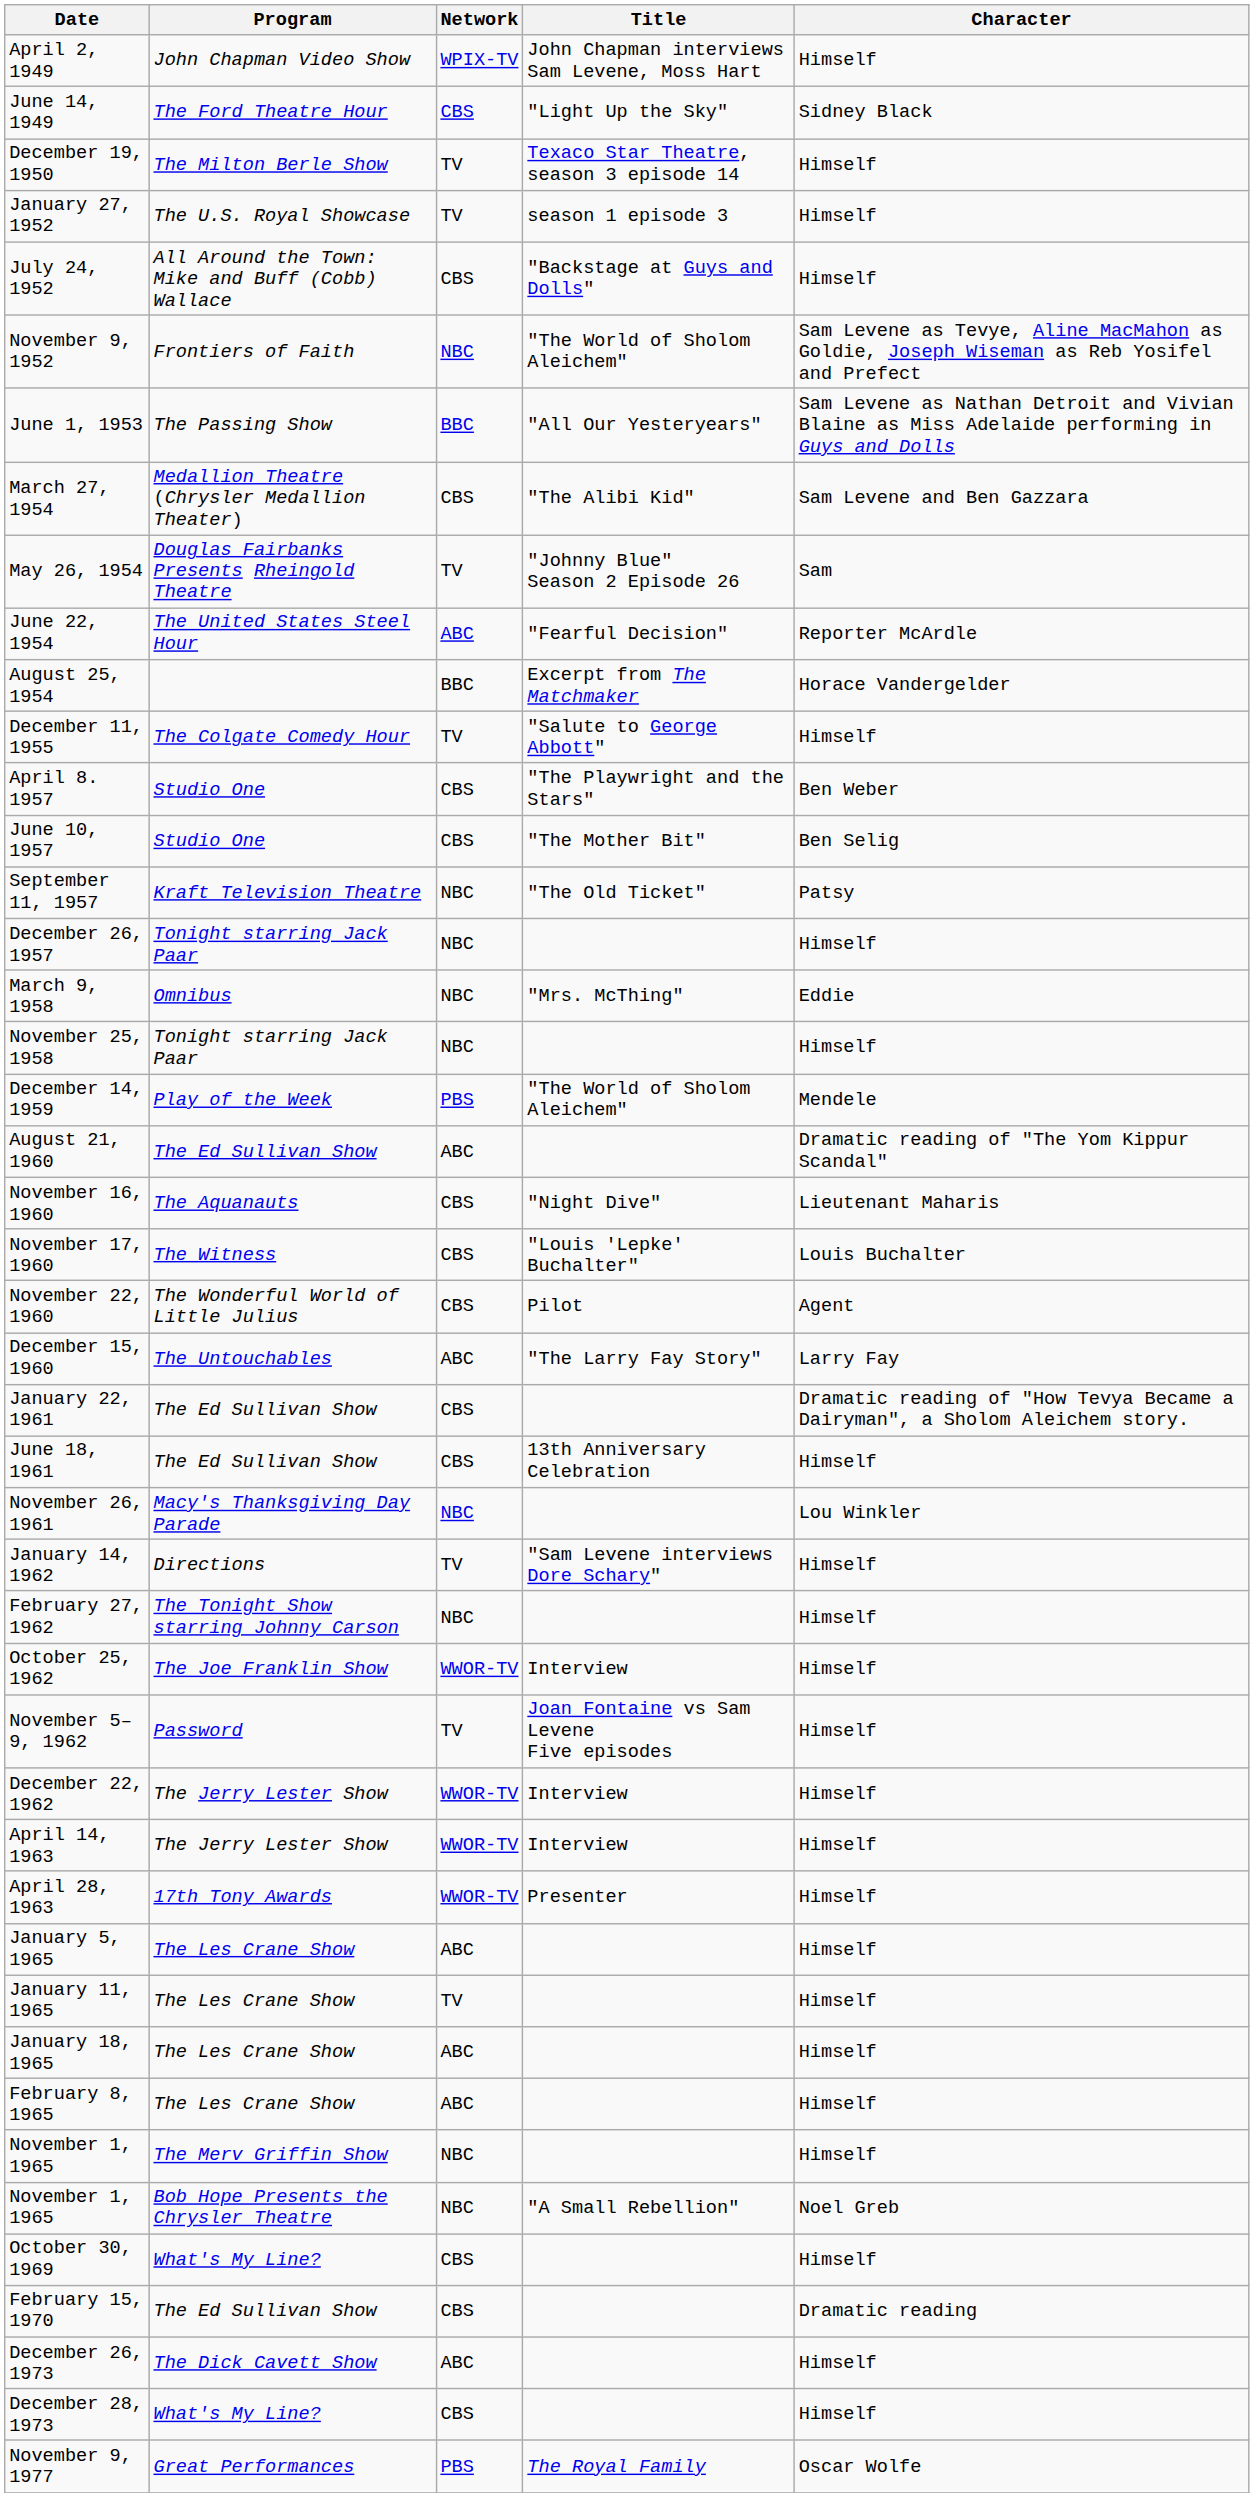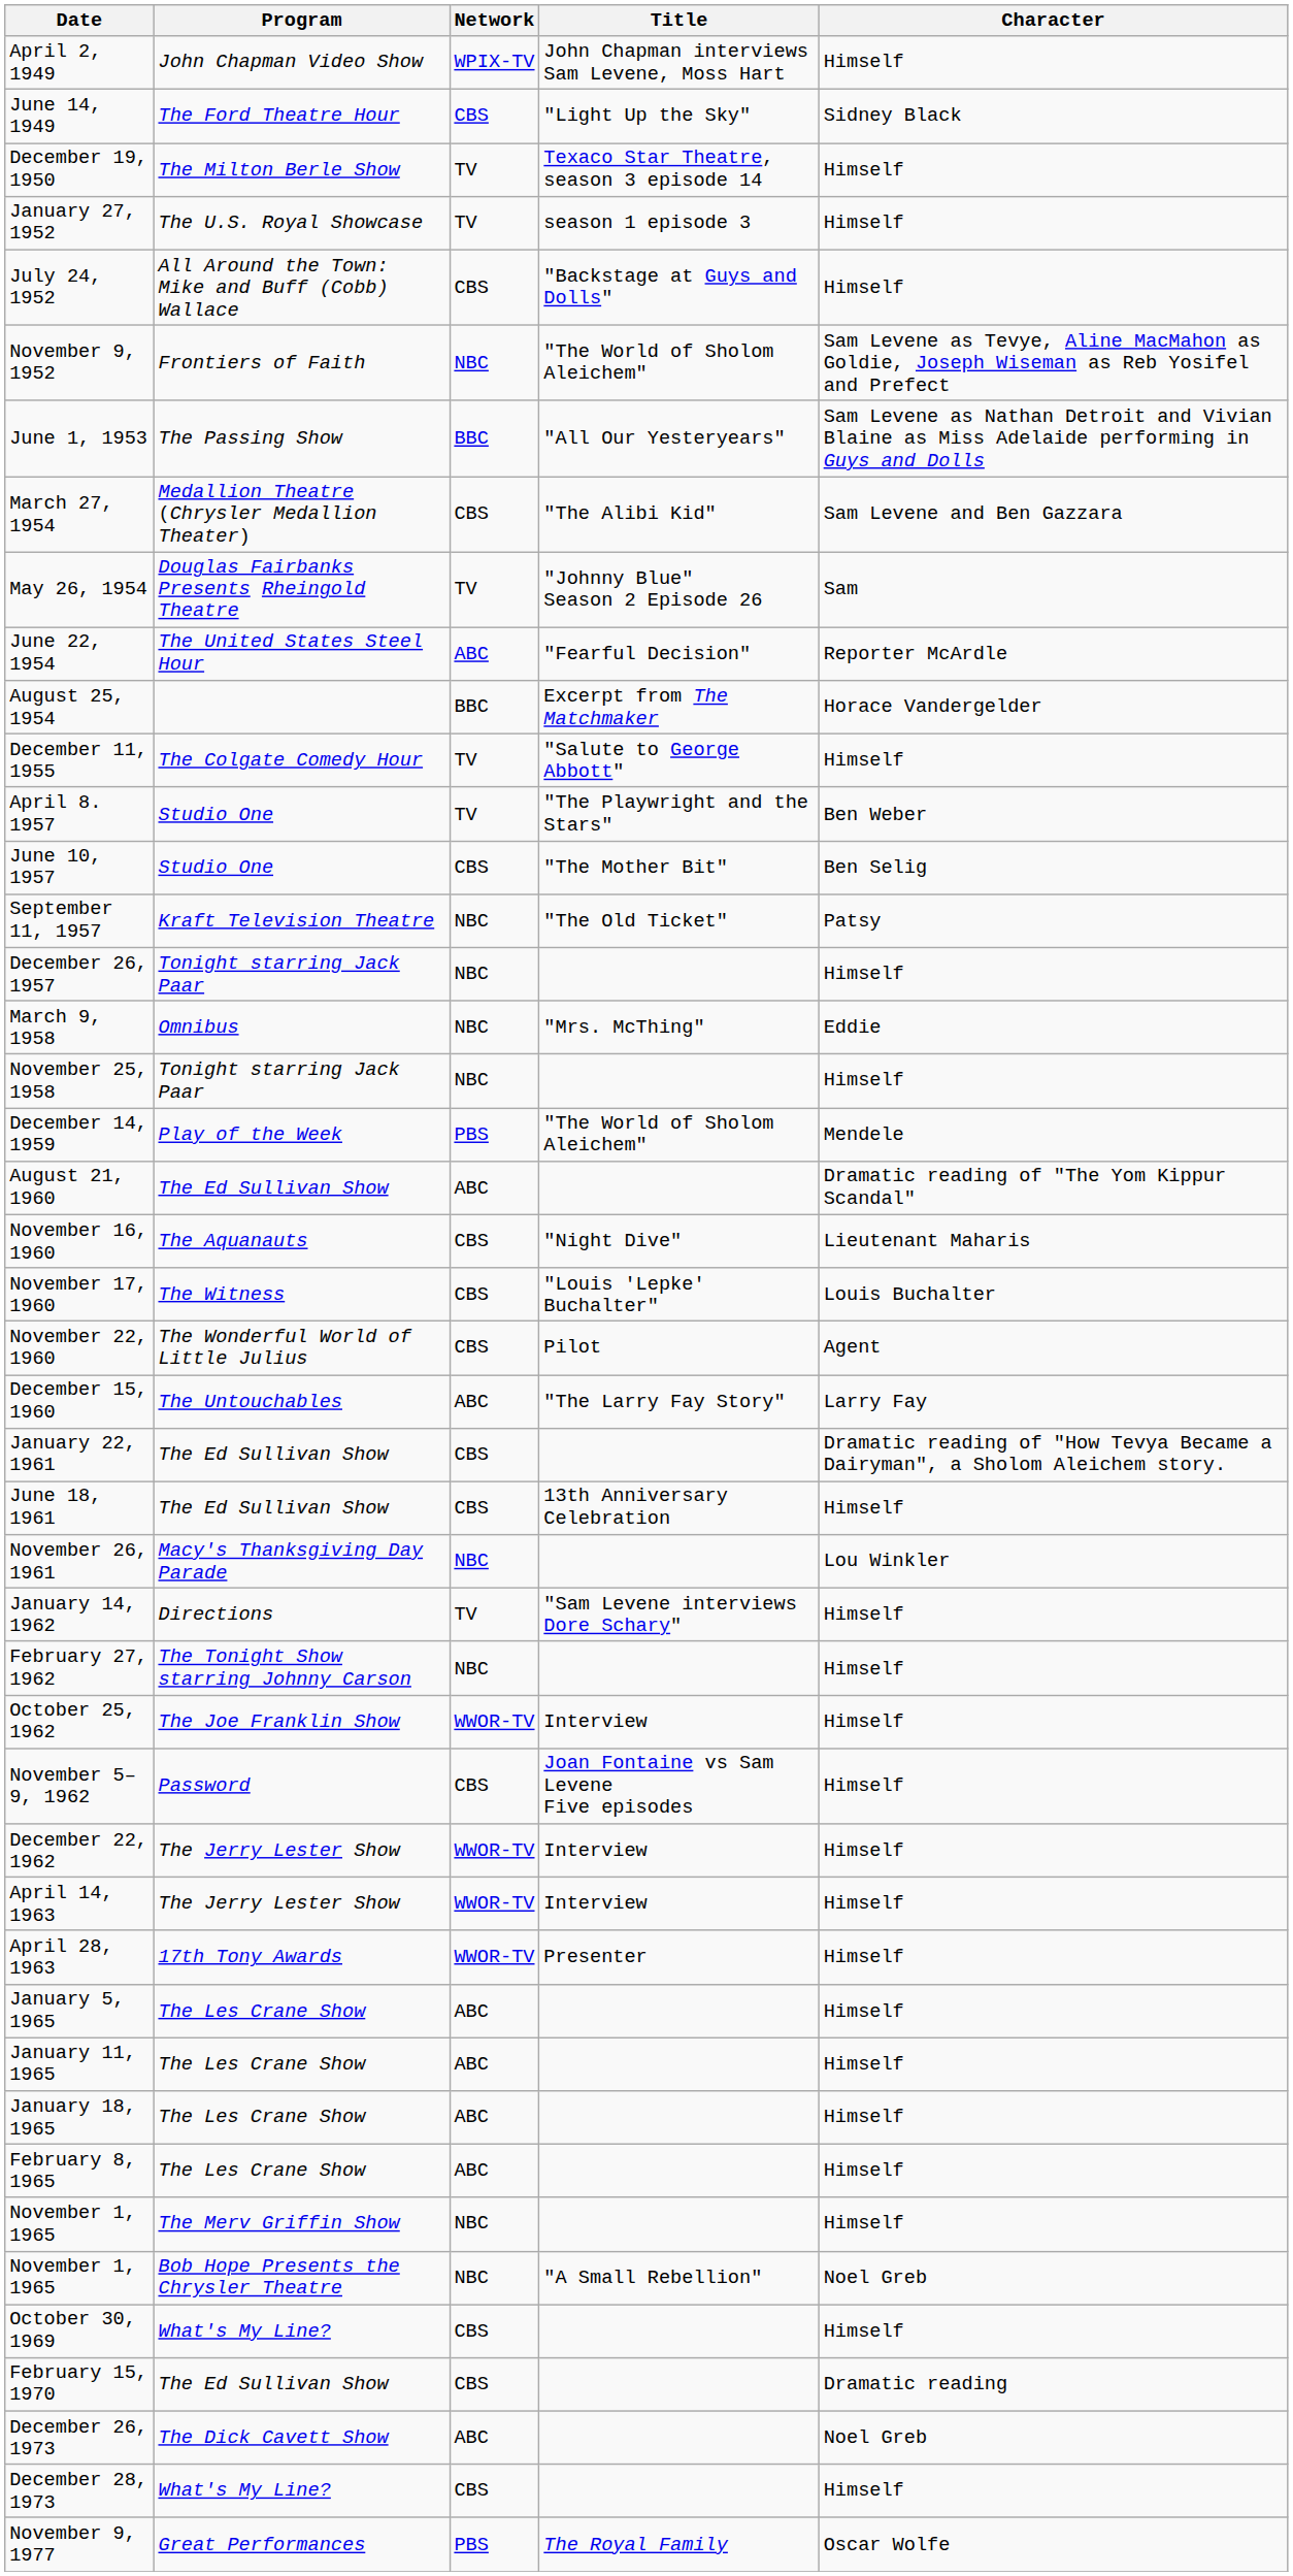April 8. 1957 | Network: CBS -> TV
November 5–9, 1962 | Network: TV -> CBS
January 11, 1965 | Network: TV -> ABC
December 26, 1973 | Character: Himself -> Noel Greb
